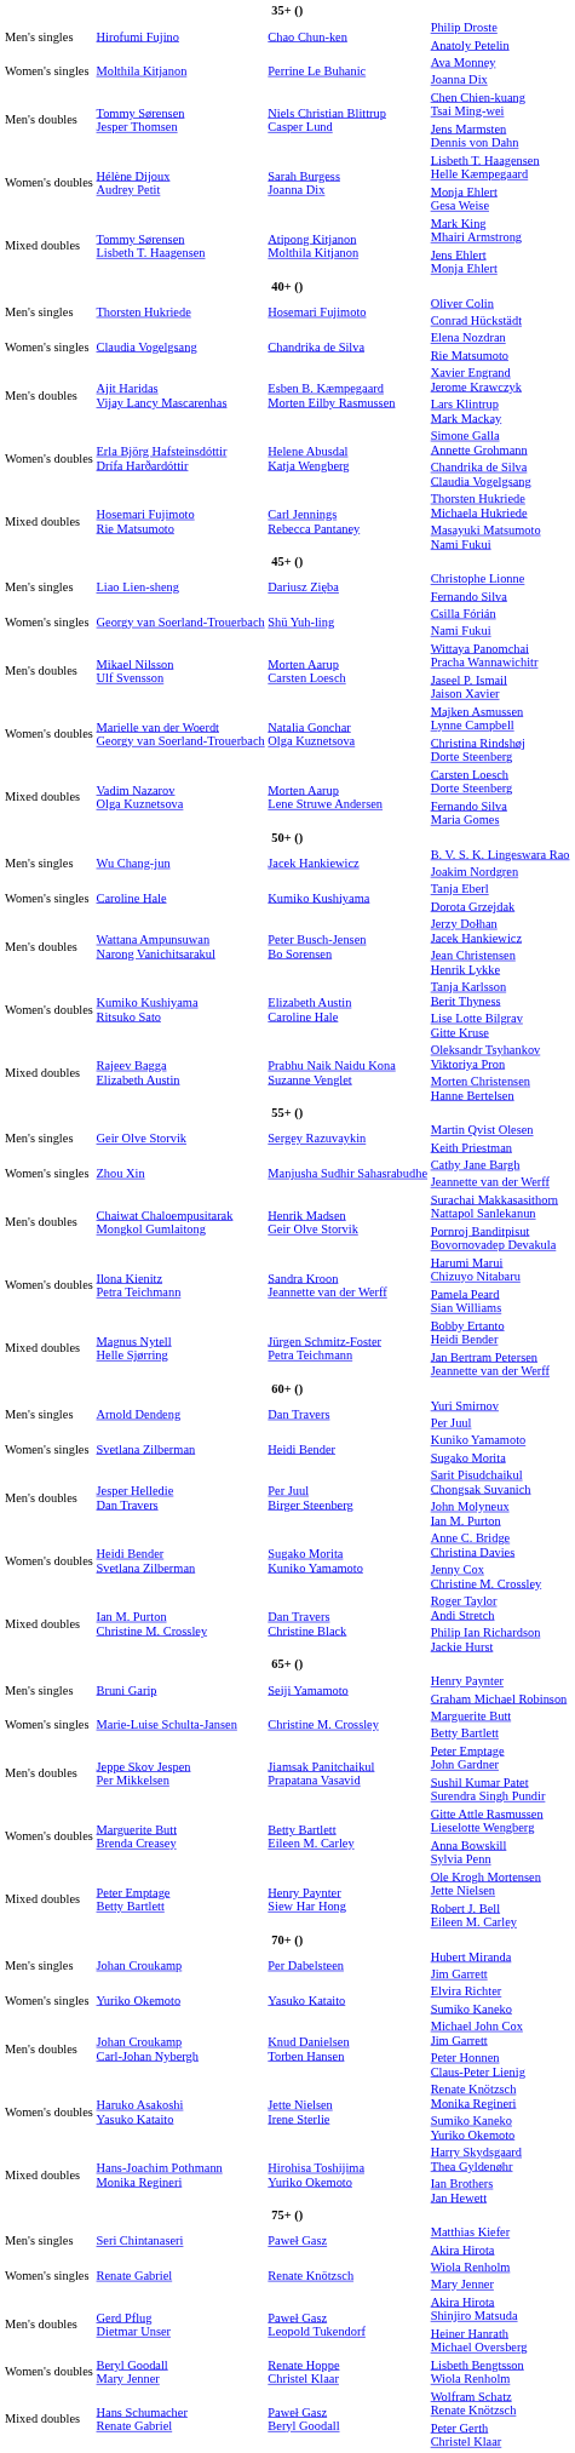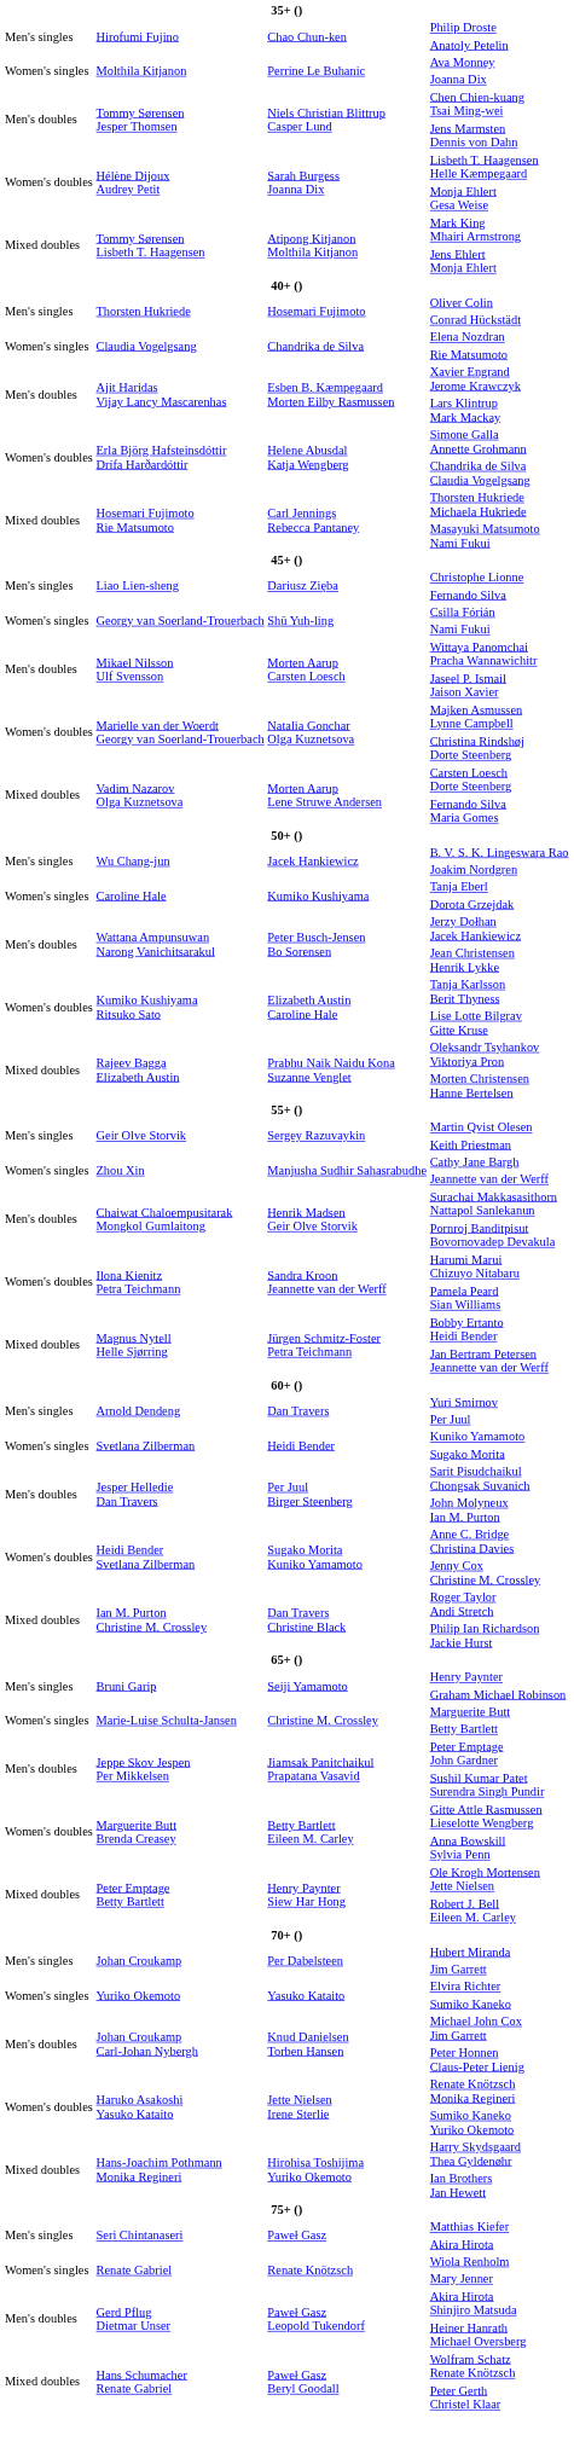- row: Women's doubles | Beryl Goodall Mary Jenner | Renate Hoppe Christel Klaar | Lisbeth Bengtsson Wiola Renholm
